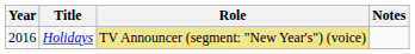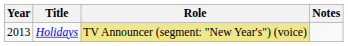Holidays | Year: 2016 -> 2013
